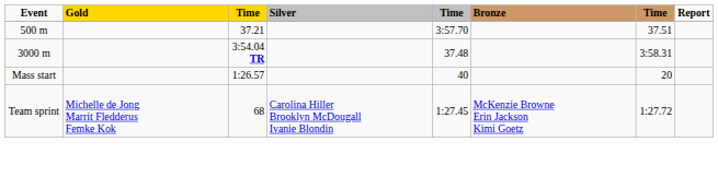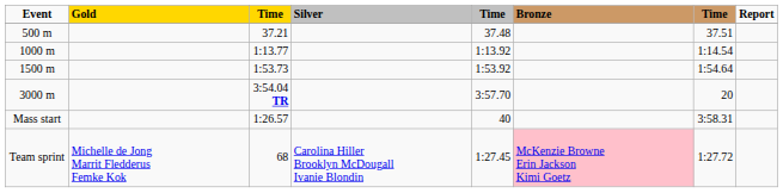500 m | column 5: 3:57.70 -> 37.48
+ row: 1000 m | 1:13.77 | 1:13.92 | 1:14.54
+ row: 1500 m | 1:53.73 | 1:53.92 | 1:54.64
3000 m | column 5: 37.48 -> 3:57.70
3000 m | column 7: 3:58.31 -> 20
Mass start | column 7: 20 -> 3:58.31
Team sprint | Bronze: no background -> pink background
